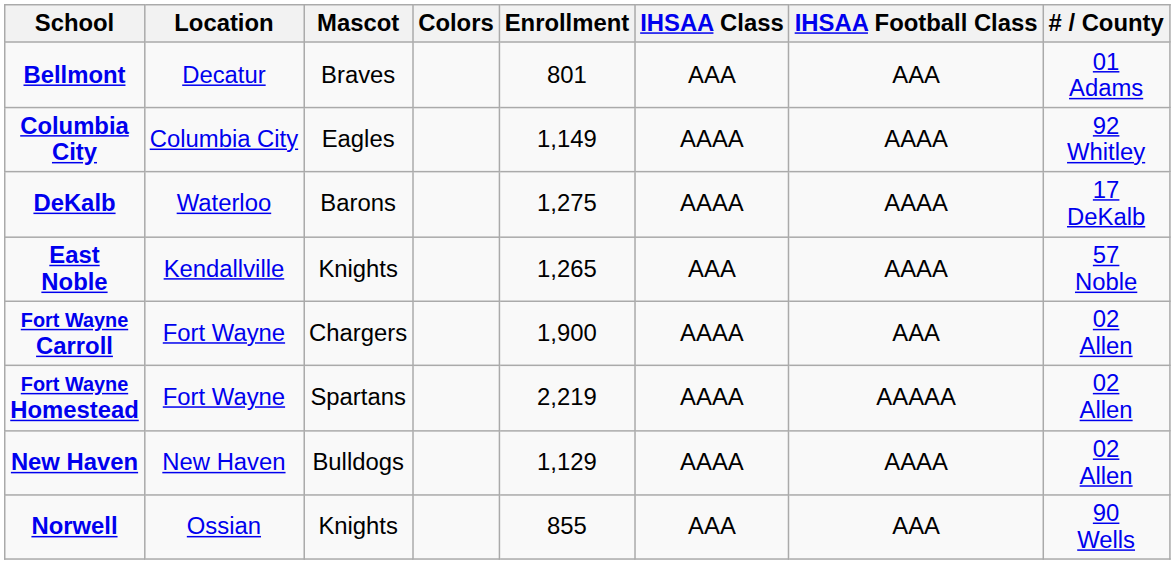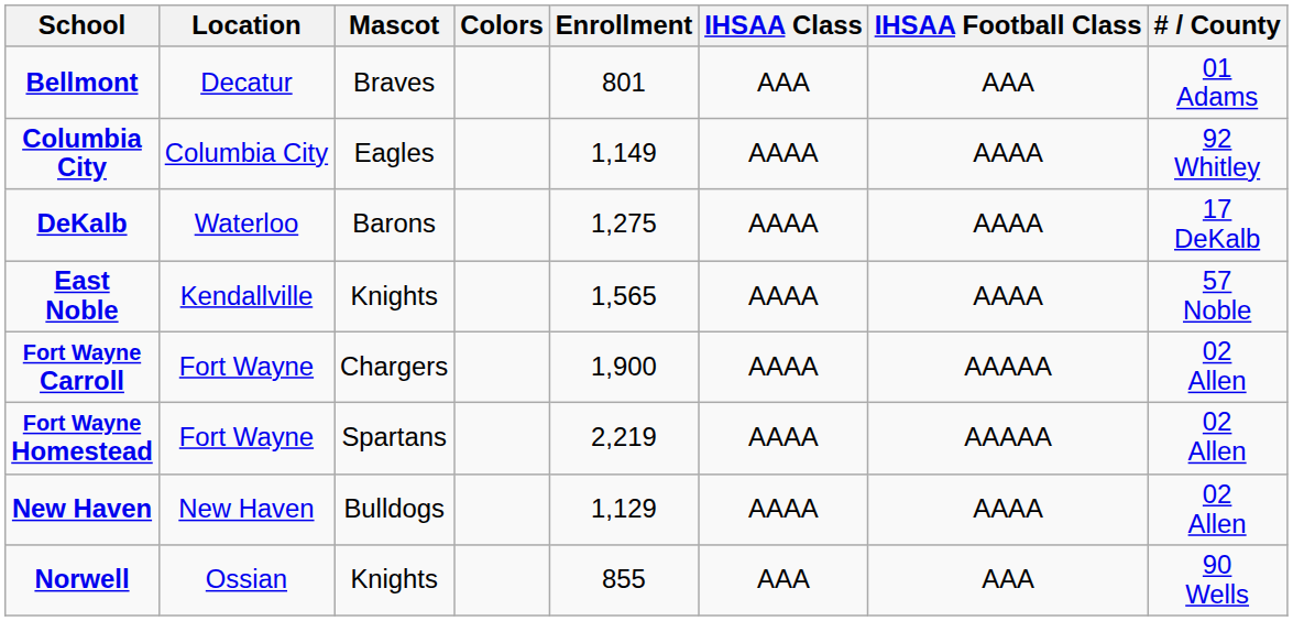East Noble | Enrollment: 1,265 -> 1,565
East Noble | IHSAA Class: AAA -> AAAA
Fort Wayne Carroll | IHSAA Football Class: AAA -> AAAAA
